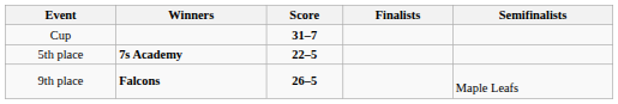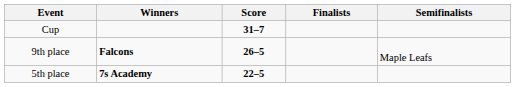rows swapped: 5th place <-> 9th place
